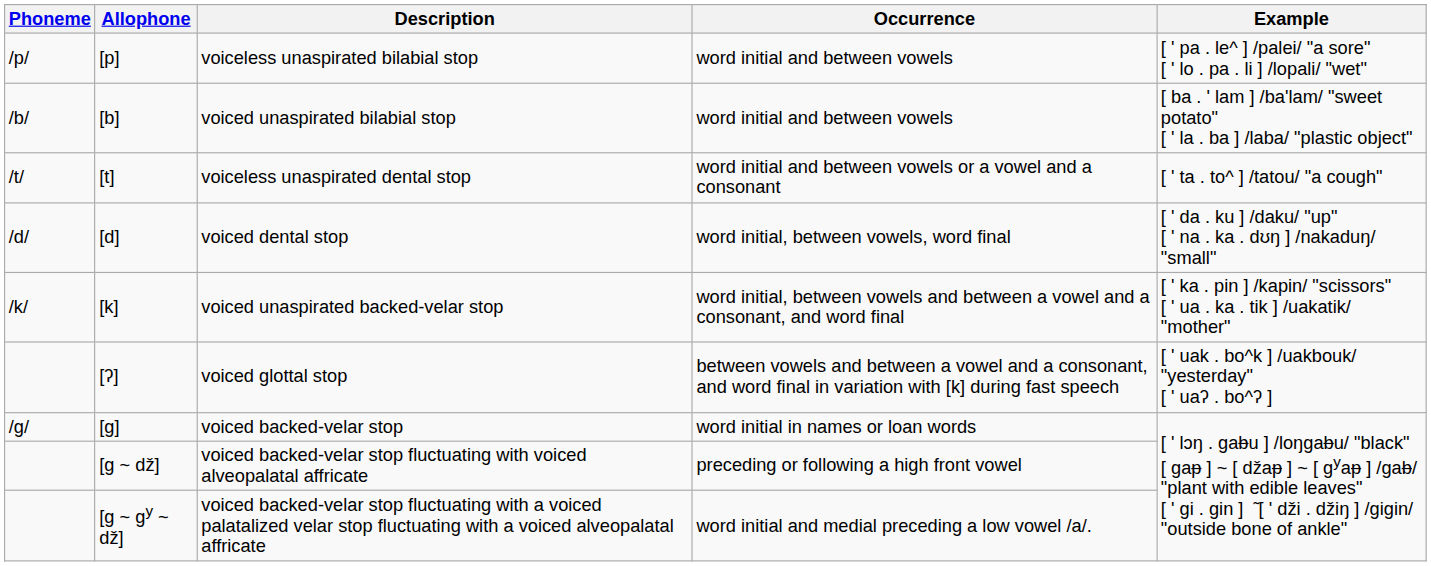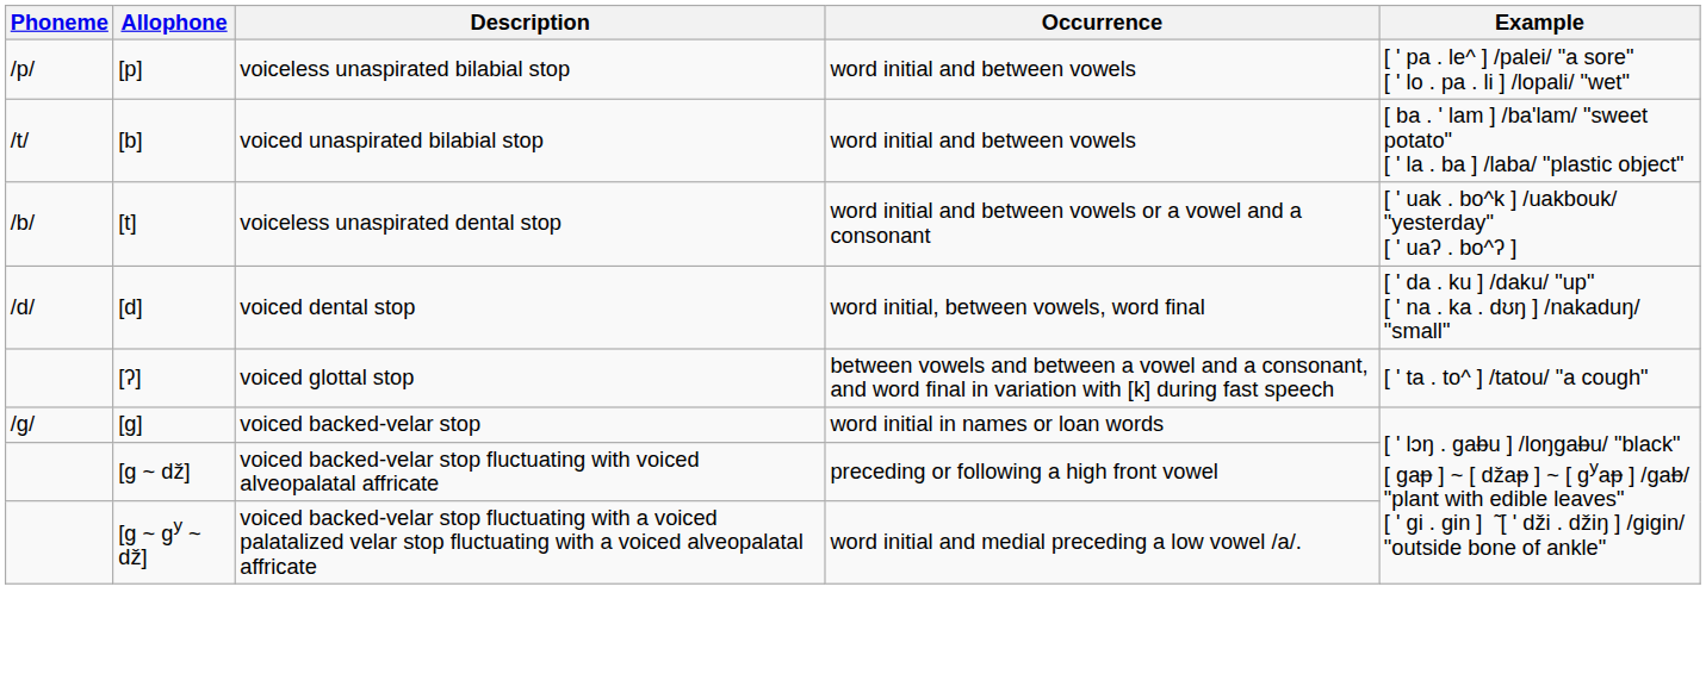voiced unaspirated bilabial stop | Phoneme: /b/ -> /t/
voiceless unaspirated dental stop | Phoneme: /t/ -> /b/
voiceless unaspirated dental stop | Example: [ ' ta . to^ ] /tatou/ "a cough" -> [ ' uak . bo^k ] /uakbouk/ "yesterday" [ ' uaʔ . bo^ʔ ]
- row: /k/ | [k] | voiced unaspirated backed-velar stop | word initial, between vowels and between a vowel and a consonant, and word final | [ ' ka . pin ] /kapin/ "scissors" [ ' ua . ka . tik ] /uakatik/ "mother"
voiced glottal stop | Example: [ ' uak . bo^k ] /uakbouk/ "yesterday" [ ' uaʔ . bo^ʔ ] -> [ ' ta . to^ ] /tatou/ "a cough"
